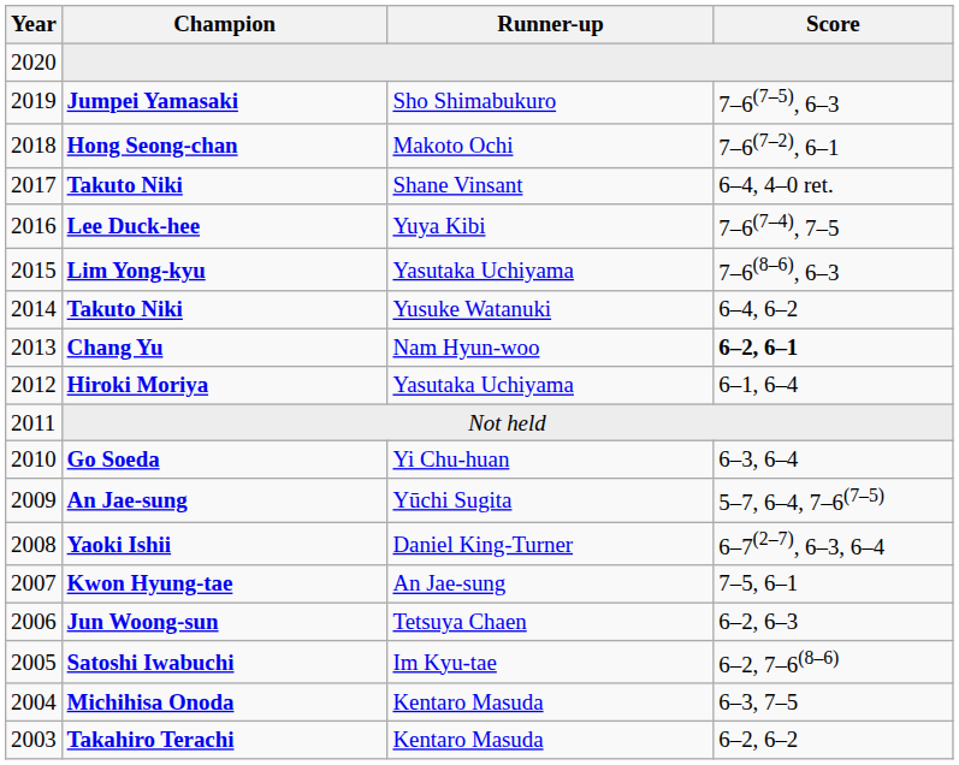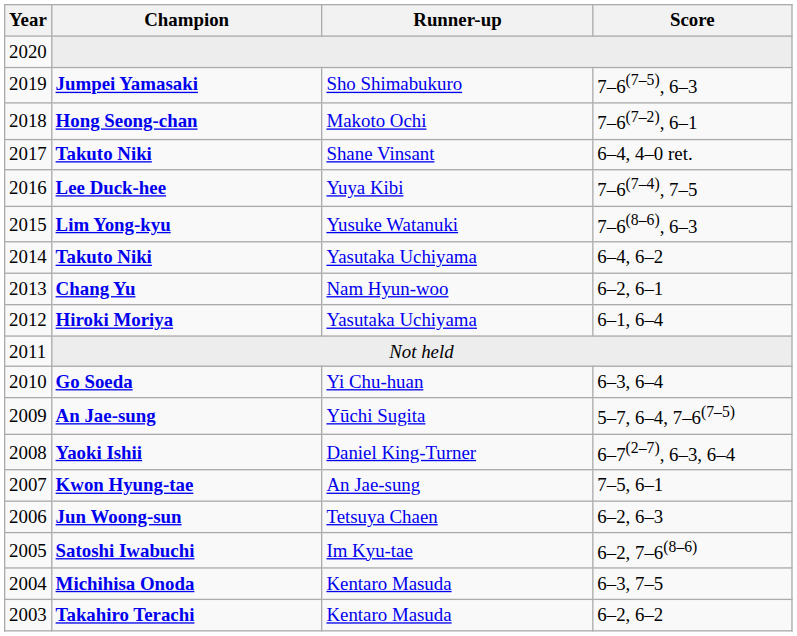Lim Yong-kyu | Runner-up: Yasutaka Uchiyama -> Yusuke Watanuki
2014 / Takuto Niki | Runner-up: Yusuke Watanuki -> Yasutaka Uchiyama
Chang Yu | Score: bold -> normal
